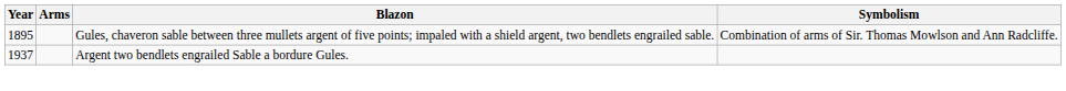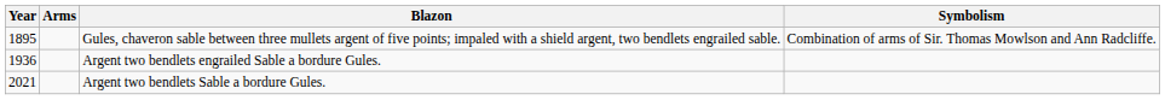Argent two bendlets engrailed Sable a bordure Gules. | Year: 1937 -> 1936
+ row: 2021 | Argent two bendlets Sable a bordure Gules.
